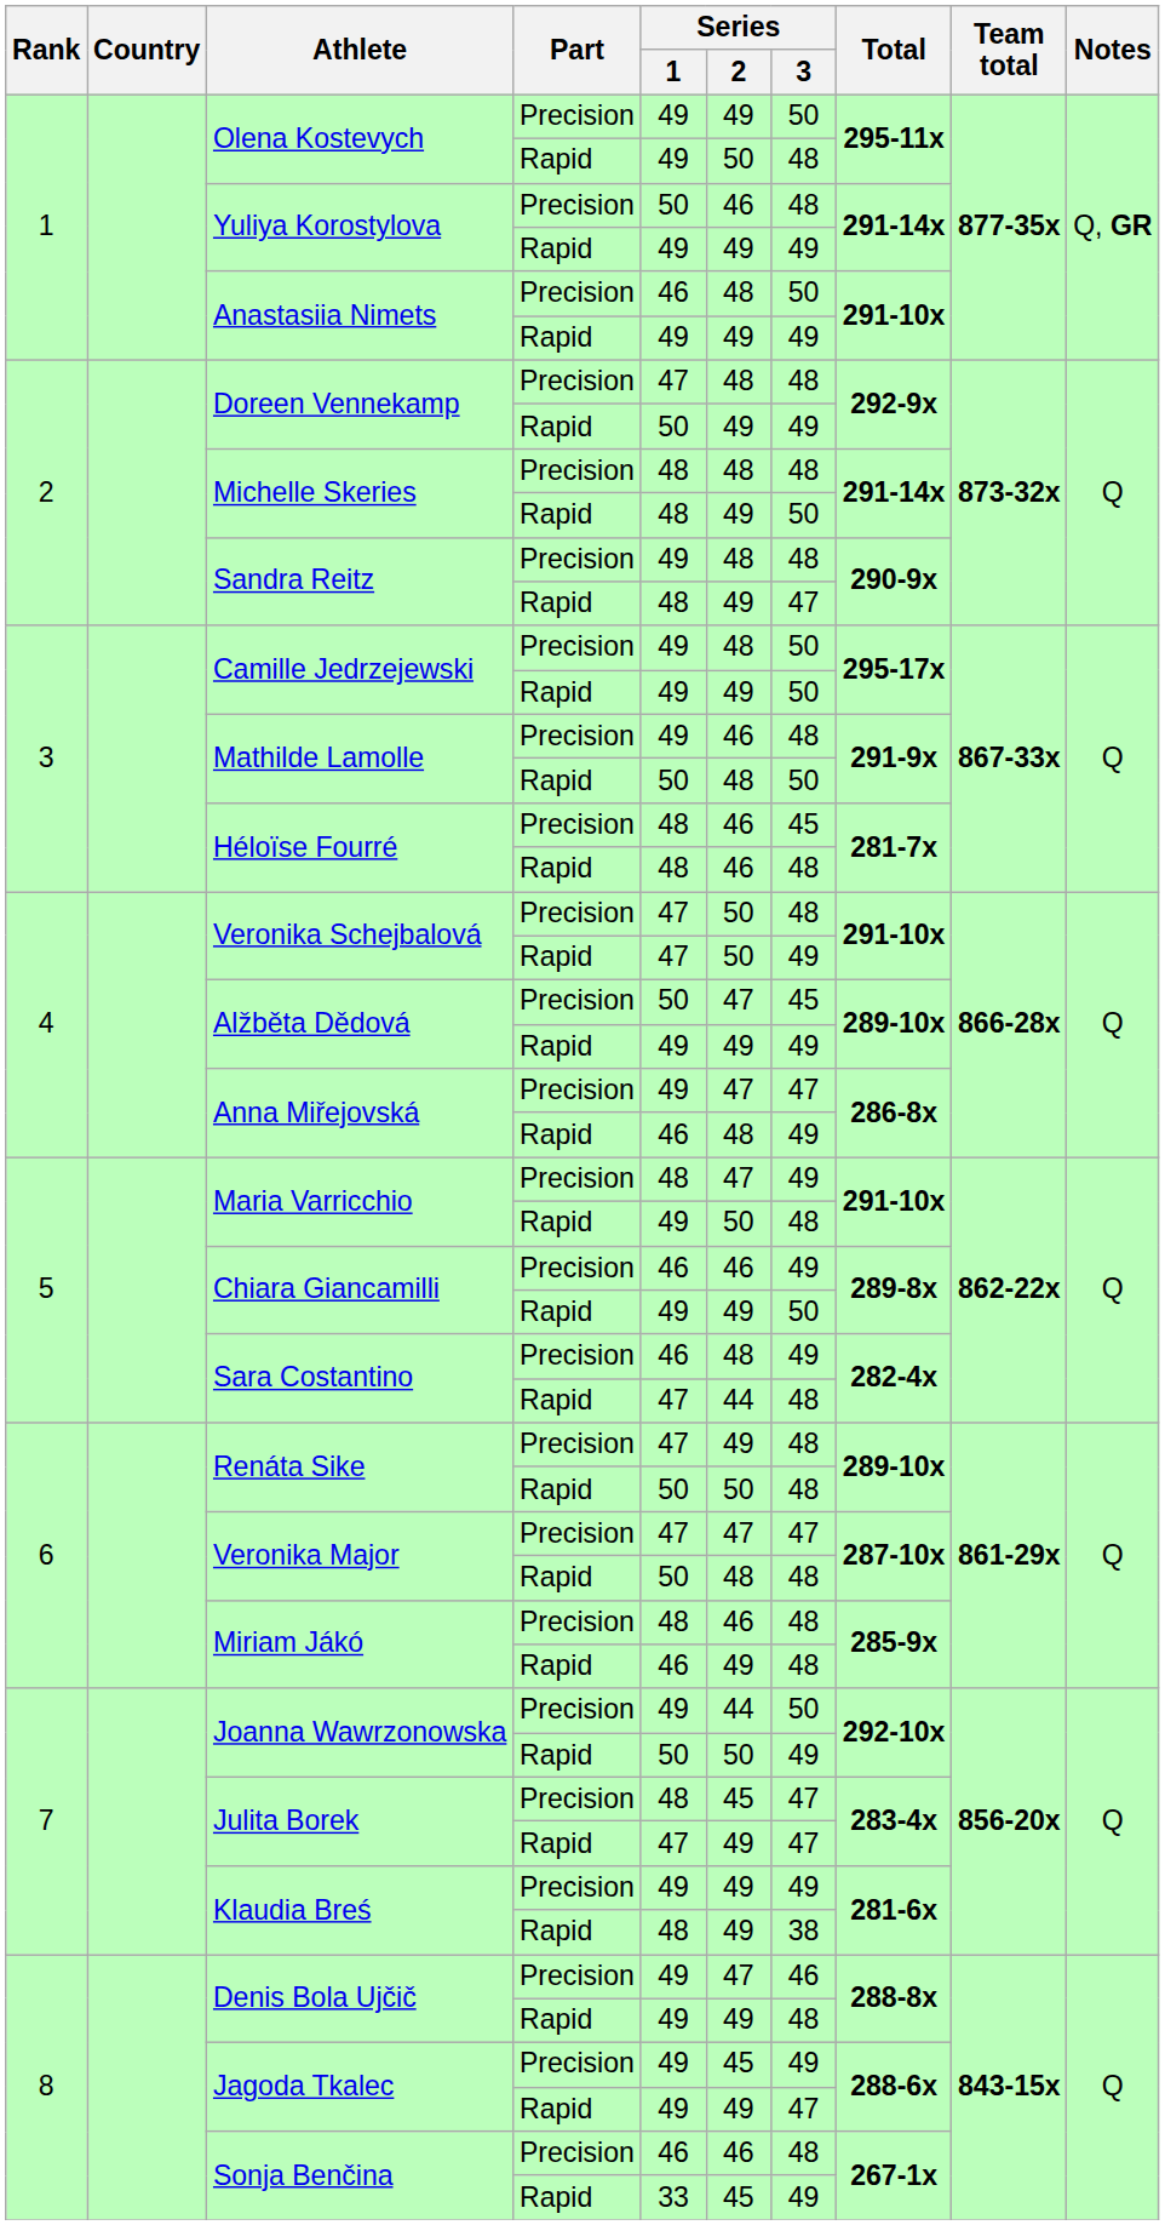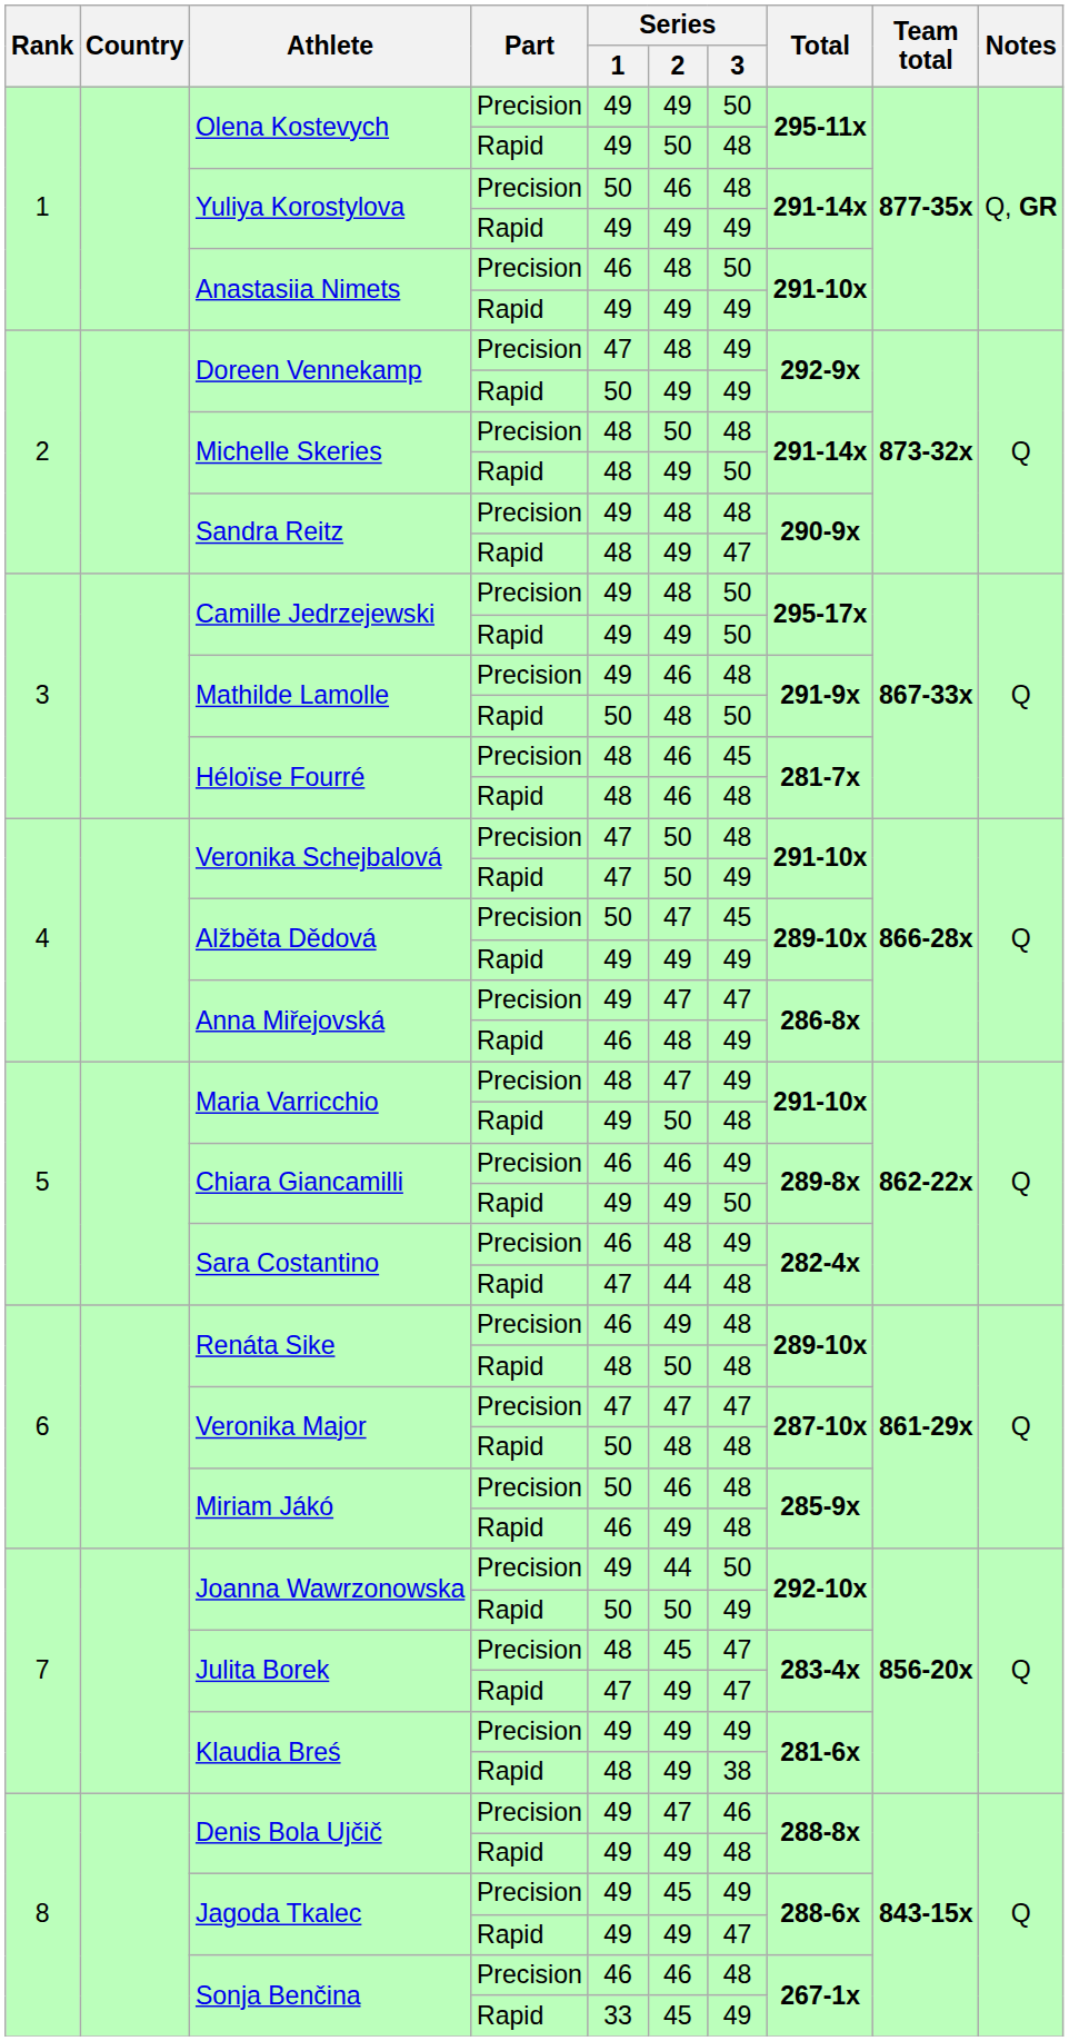Doreen Vennekamp / Precision | Series / 3: 48 -> 49
Michelle Skeries / Precision | Series / 2: 48 -> 50
Renáta Sike / Precision | Series / 1: 47 -> 46
Renáta Sike / Rapid | Series / 1: 50 -> 48
Miriam Jákó / Precision | Series / 1: 48 -> 50
